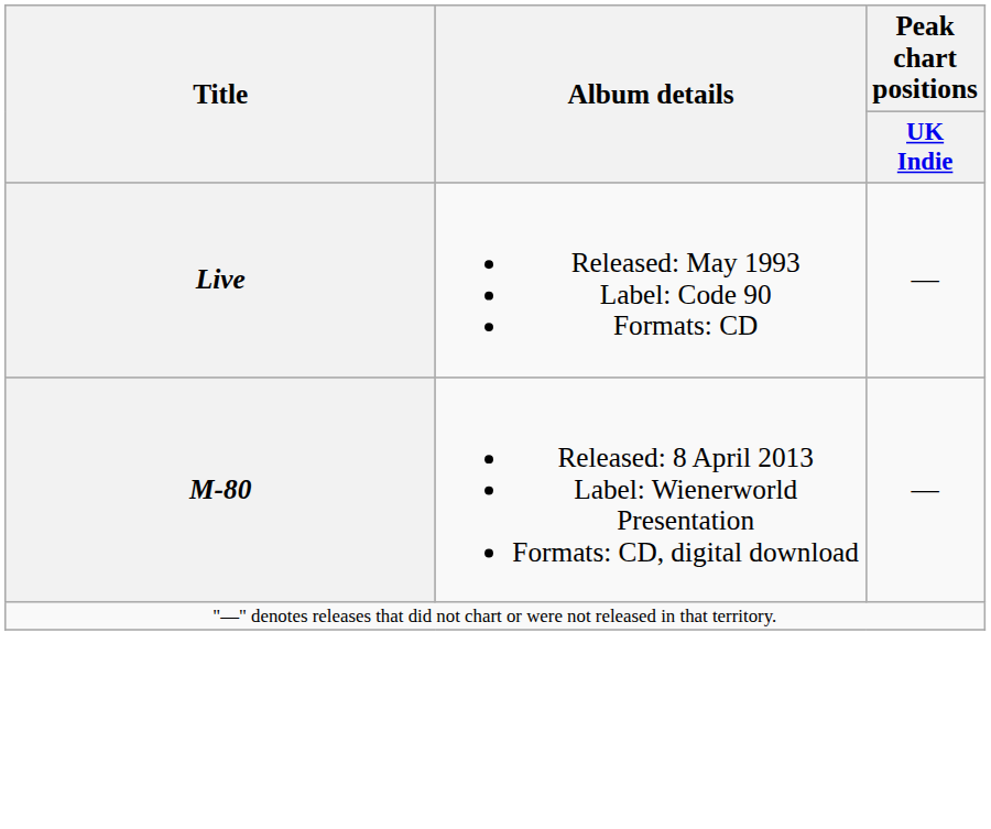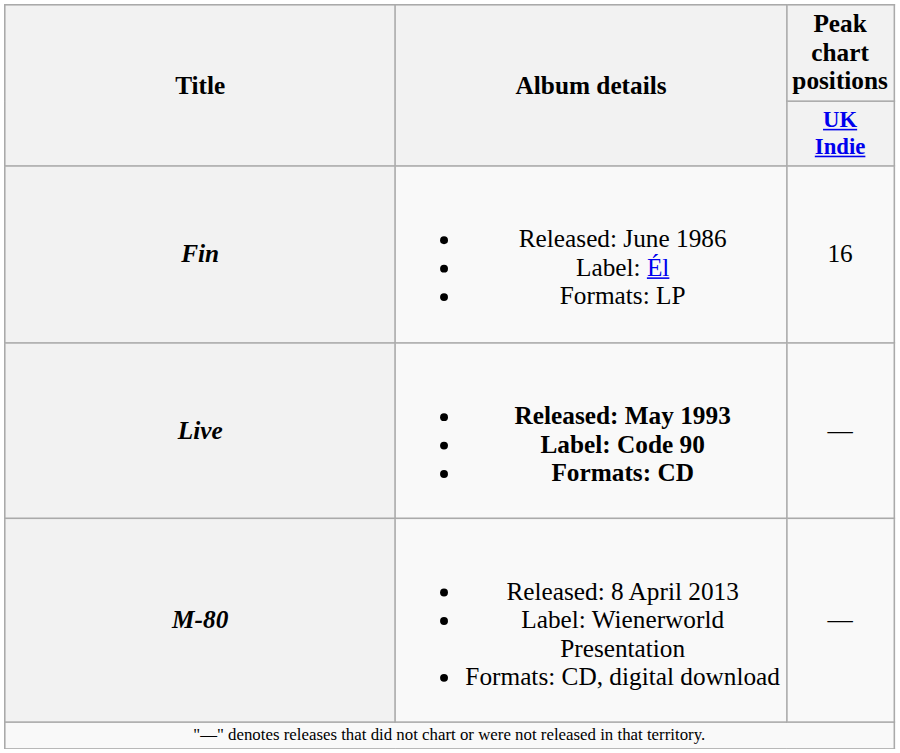+ row: Fin | Released: June 1986 Label: Él Formats: LP | 16
Live | Album details: normal -> bold
